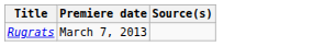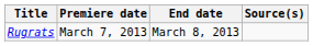+ column: End date | March 8, 2013
